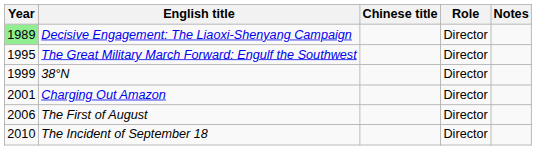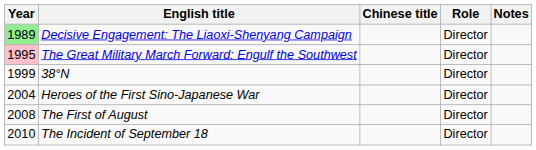The Great Military March Forward: Engulf the Southwest | Year: no background -> pink background
- row: 2001 | Charging Out Amazon | Director
+ row: 2004 | Heroes of the First Sino-Japanese War | Director
The First of August | Year: 2006 -> 2008
